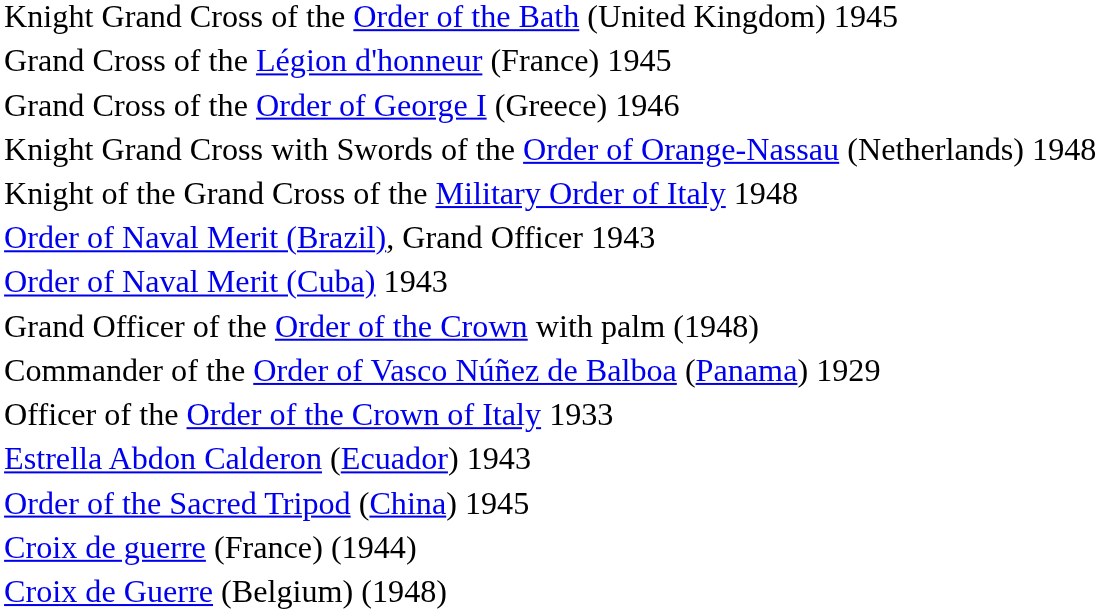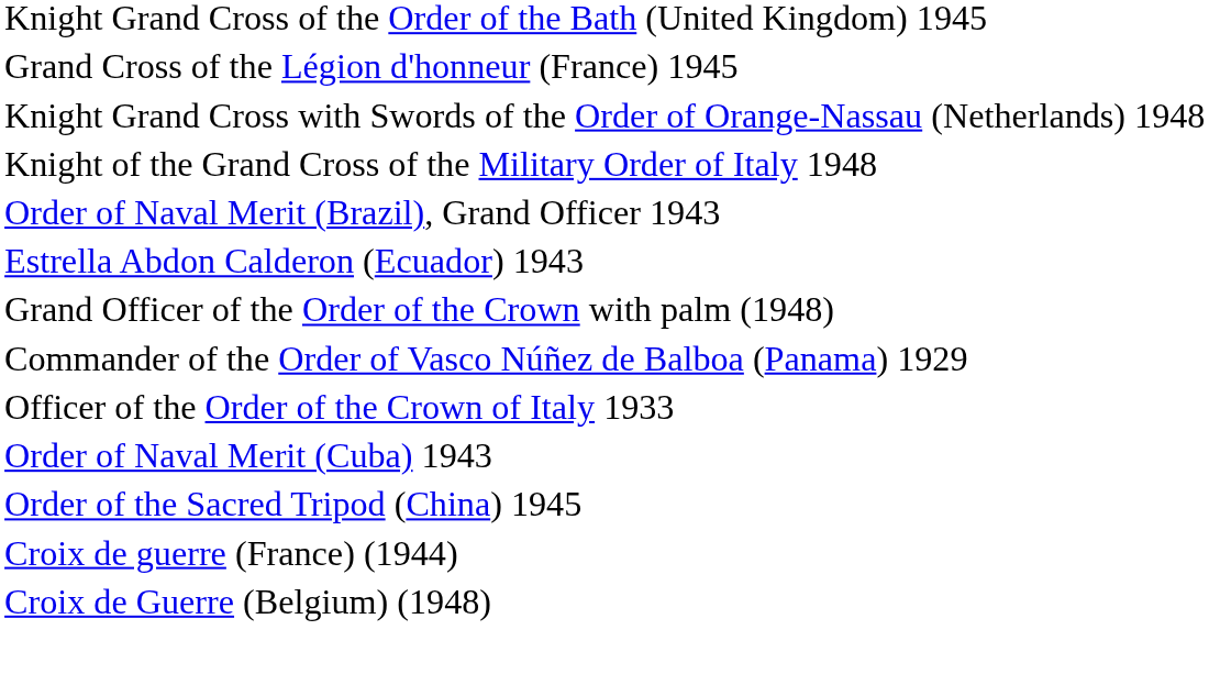- row: Grand Cross of the Order of George I (Greece) 1946
rows swapped: Estrella Abdon Calderon (Ecuador) 1943 <-> Order of Naval Merit (Cuba) 1943
